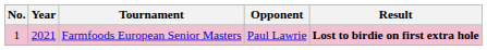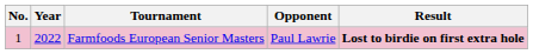Farmfoods European Senior Masters | Year: 2021 -> 2022
